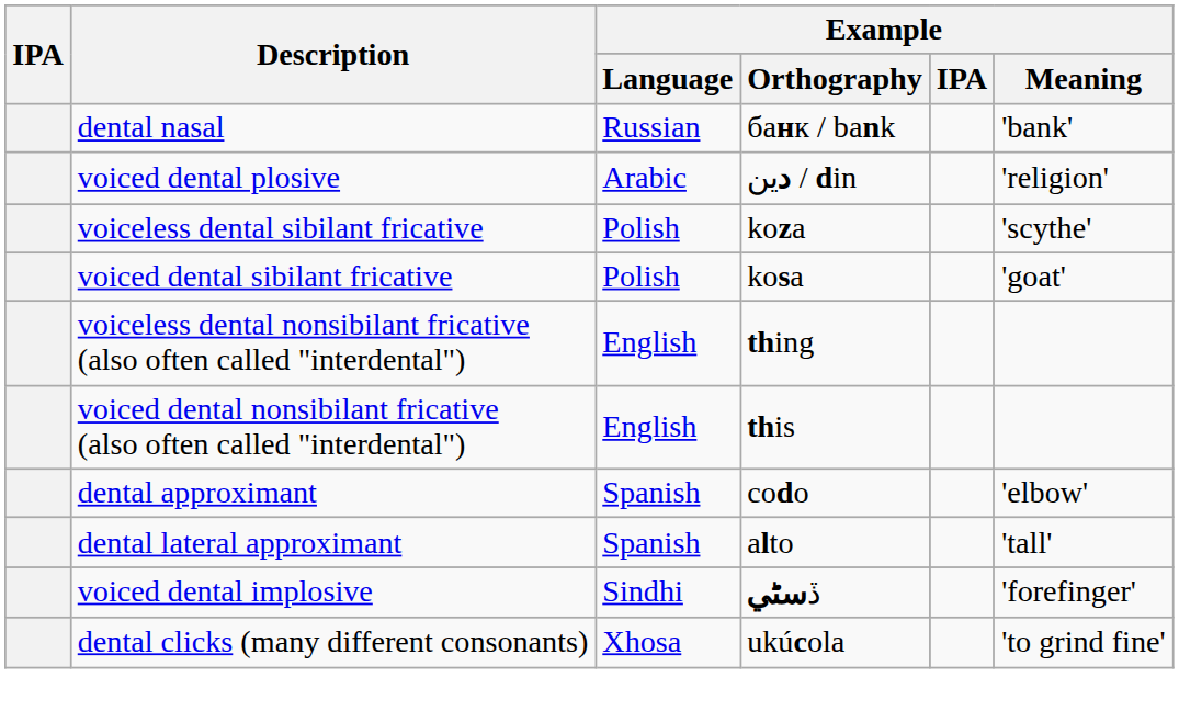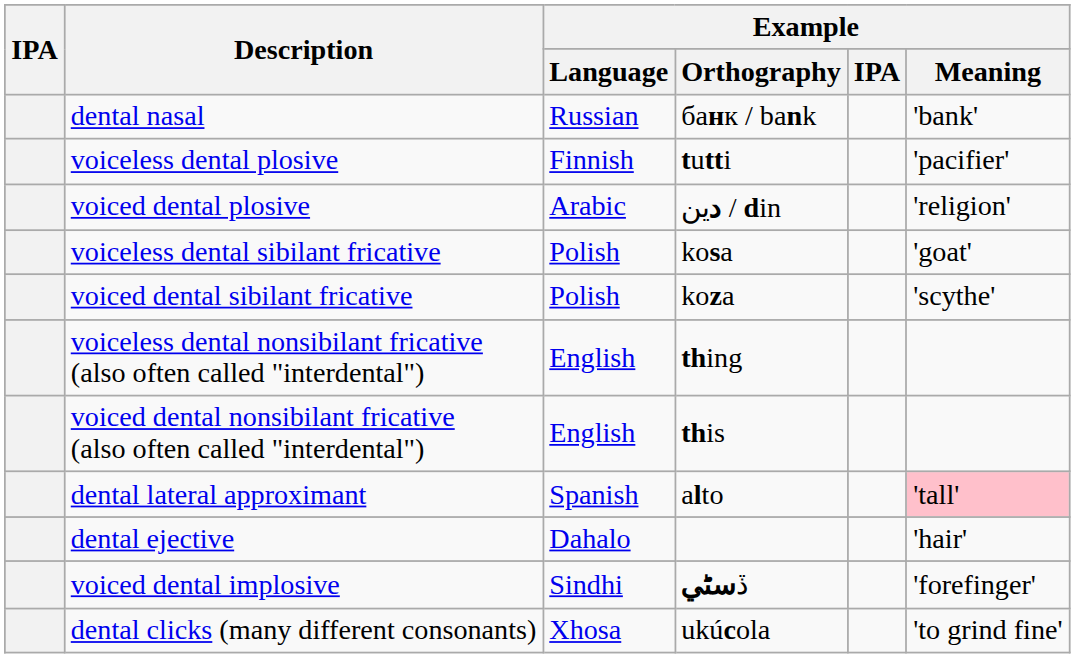+ row: voiceless dental plosive | Finnish | tutti | 'pacifier'
voiceless dental sibilant fricative | Example / Orthography: koza -> kosa
voiceless dental sibilant fricative | Example / Meaning: 'scythe' -> 'goat'
voiced dental sibilant fricative | Example / Orthography: kosa -> koza
voiced dental sibilant fricative | Example / Meaning: 'goat' -> 'scythe'
- row: dental approximant | Spanish | codo | 'elbow'
dental lateral approximant | Example / Meaning: no background -> pink background
+ row: dental ejective | Dahalo | 'hair'
